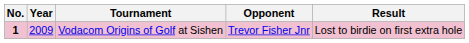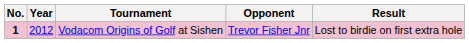Vodacom Origins of Golf at Sishen | Year: 2009 -> 2012
